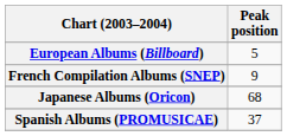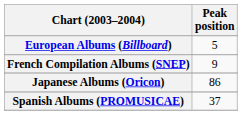Japanese Albums (Oricon) | Peak position: 68 -> 86
